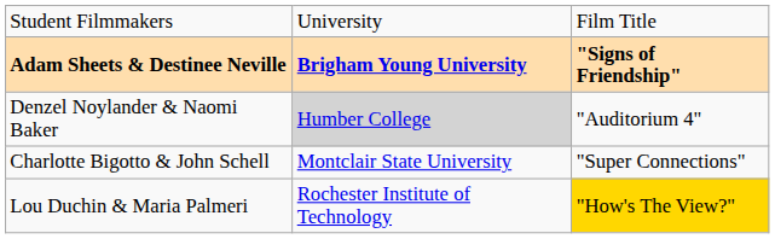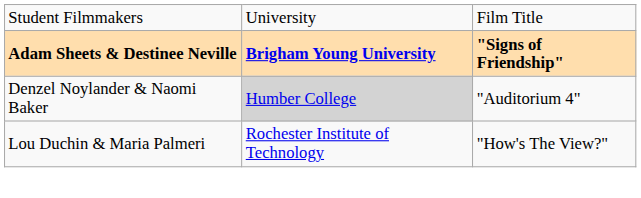- row: Charlotte Bigotto & John Schell | Montclair State University | "Super Connections"
Lou Duchin & Maria Palmeri | column 3: gold background -> no background
